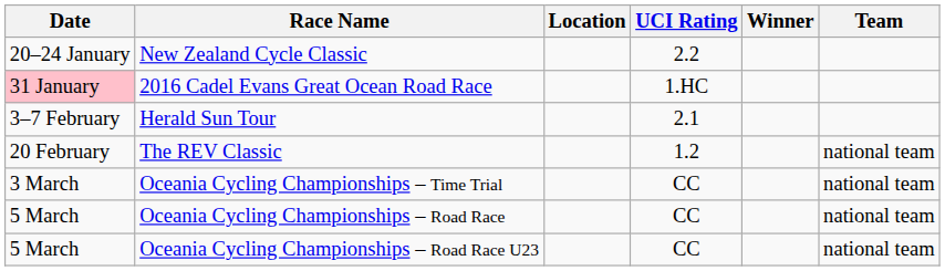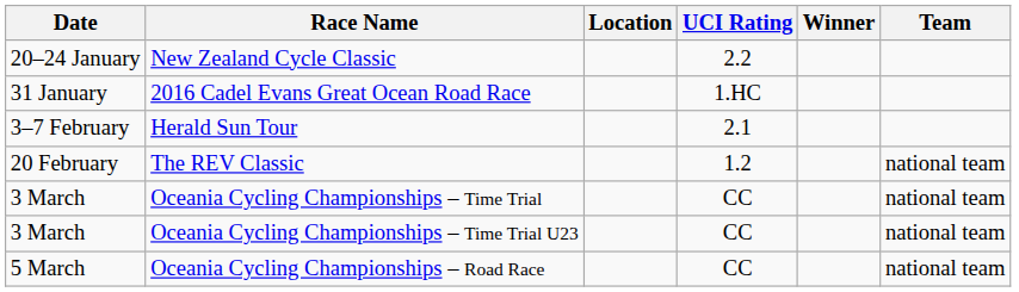2016 Cadel Evans Great Ocean Road Race | Date: pink background -> no background
+ row: 3 March | Oceania Cycling Championships – Time Trial U23 | CC | national team
- row: 5 March | Oceania Cycling Championships – Road Race U23 | CC | national team
